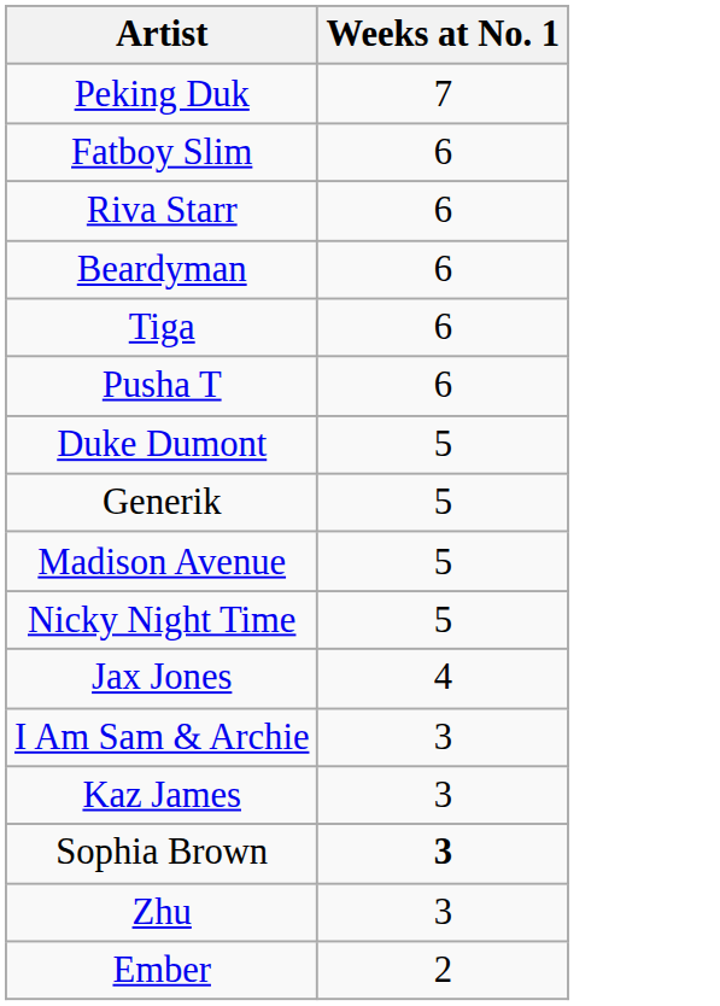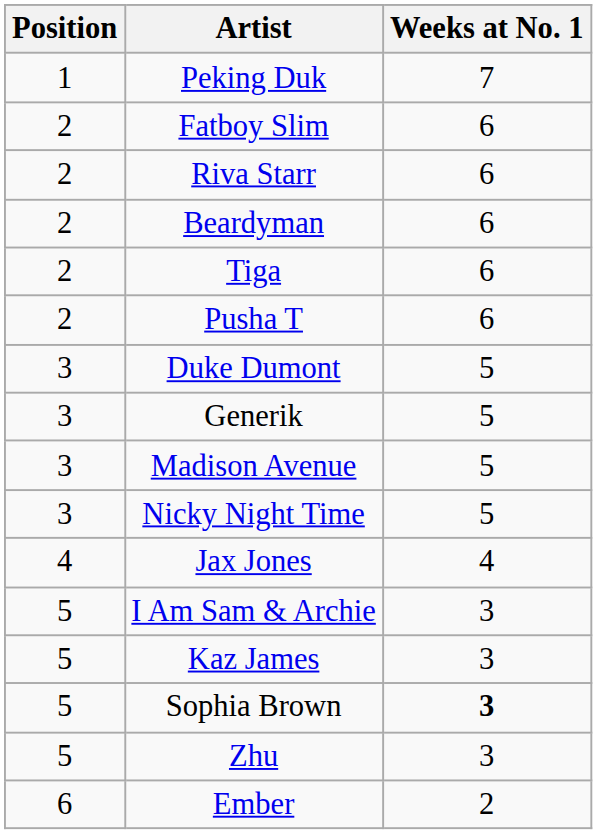+ column: Position | 1 | 2 | 2 | 2 | 2 | 2 | 3 | 3 | 3 | 3 | 4 | 5 | 5 | 5 | 5 | 6
